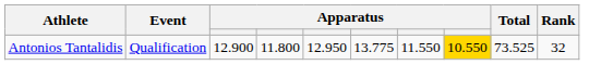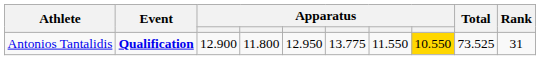Antonios Tantalidis | Event: normal -> bold
Antonios Tantalidis | Rank: 32 -> 31
